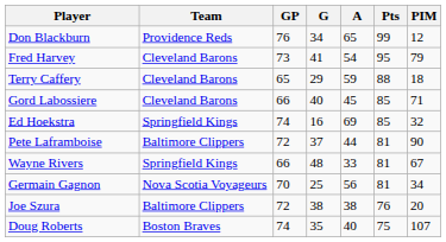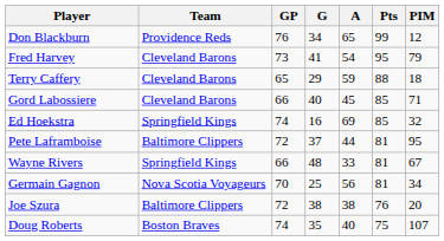Pete Laframboise | PIM: 90 -> 95
